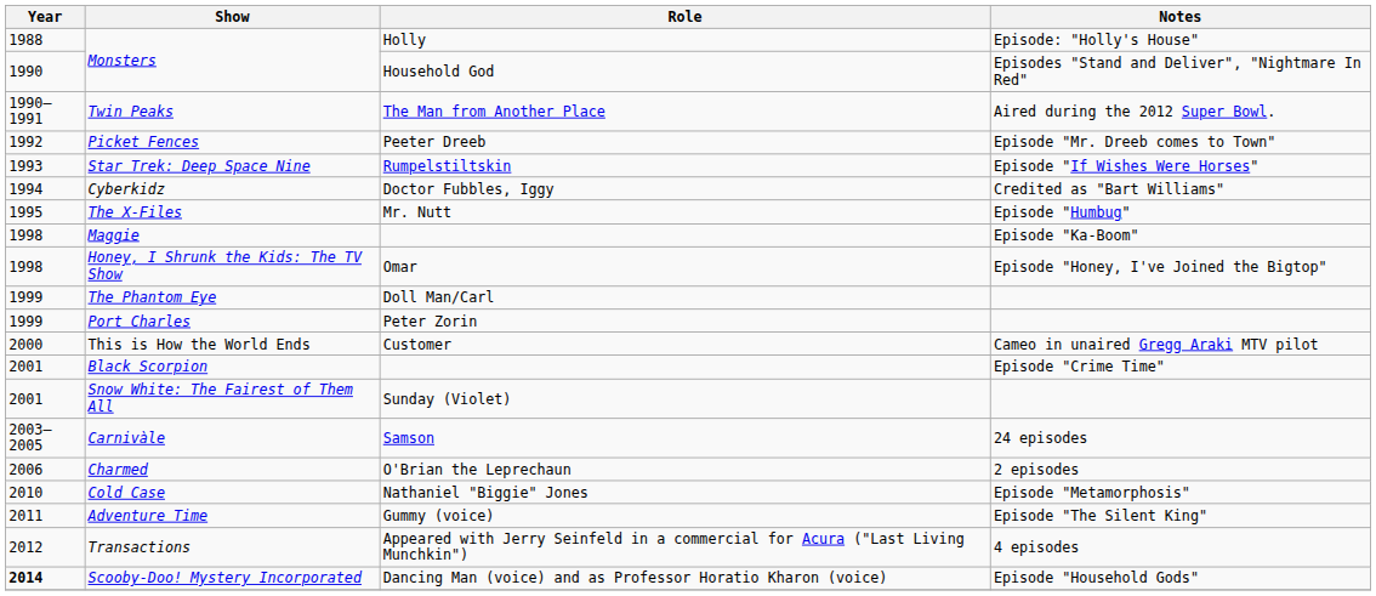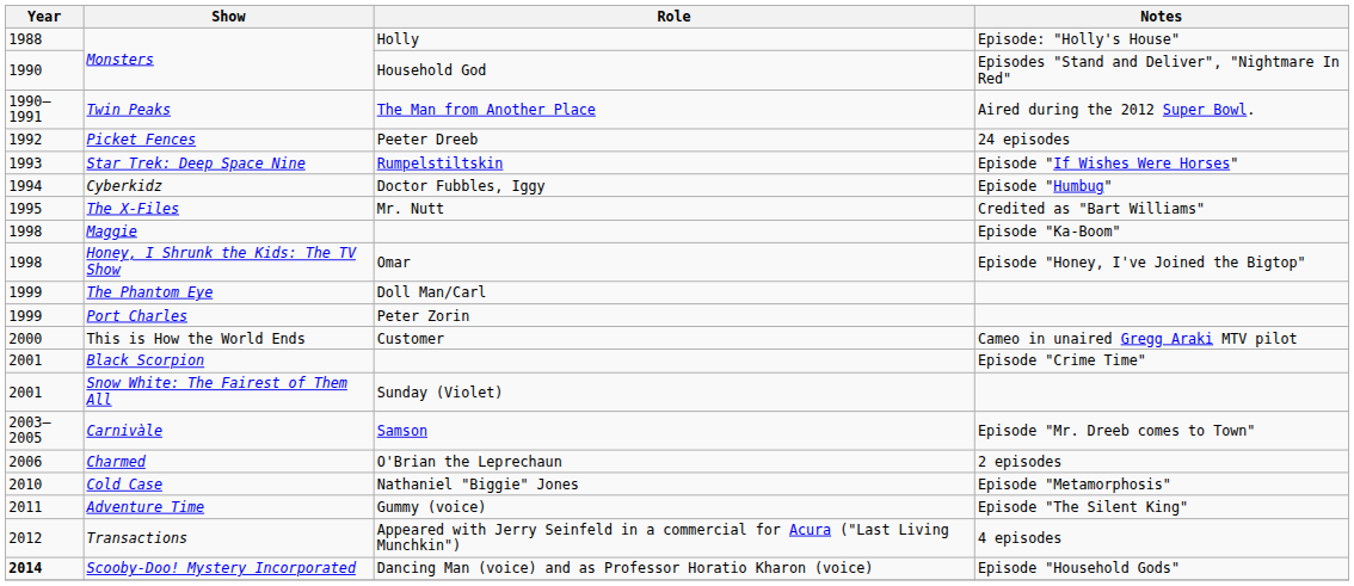Picket Fences | Notes: Episode "Mr. Dreeb comes to Town" -> 24 episodes
Cyberkidz | Notes: Credited as "Bart Williams" -> Episode "Humbug"
The X-Files | Notes: Episode "Humbug" -> Credited as "Bart Williams"
Carnivàle | Notes: 24 episodes -> Episode "Mr. Dreeb comes to Town"
